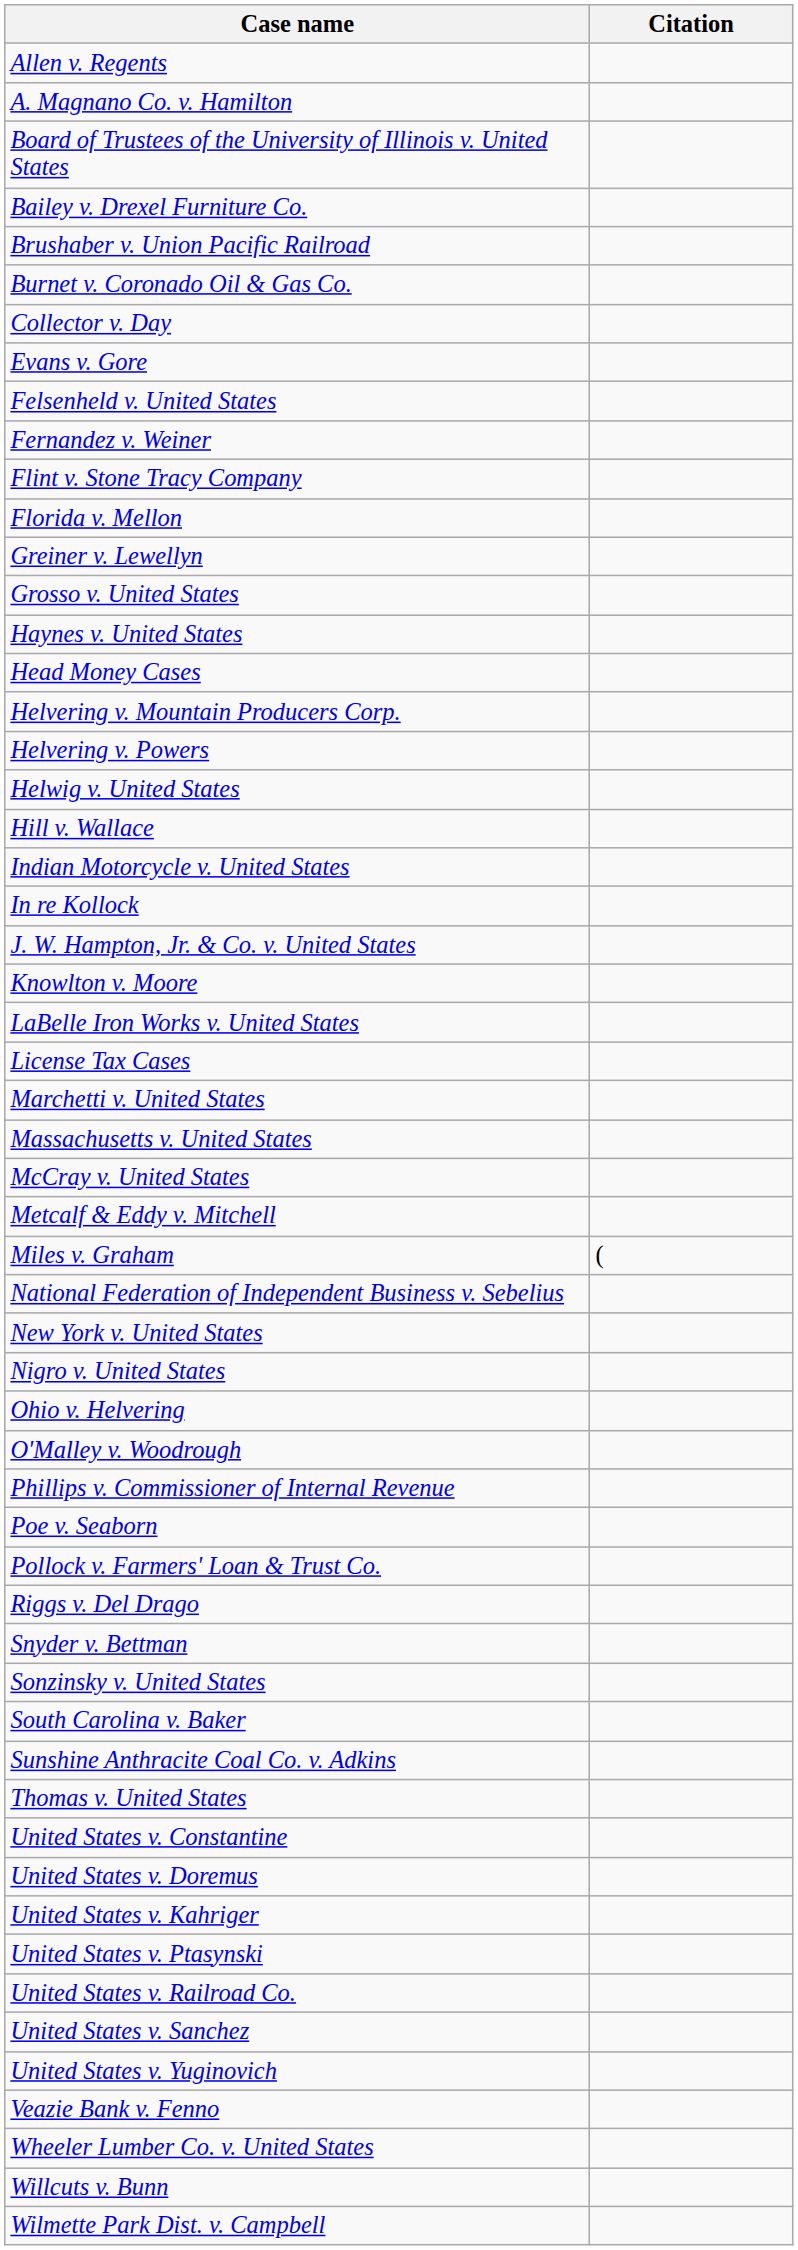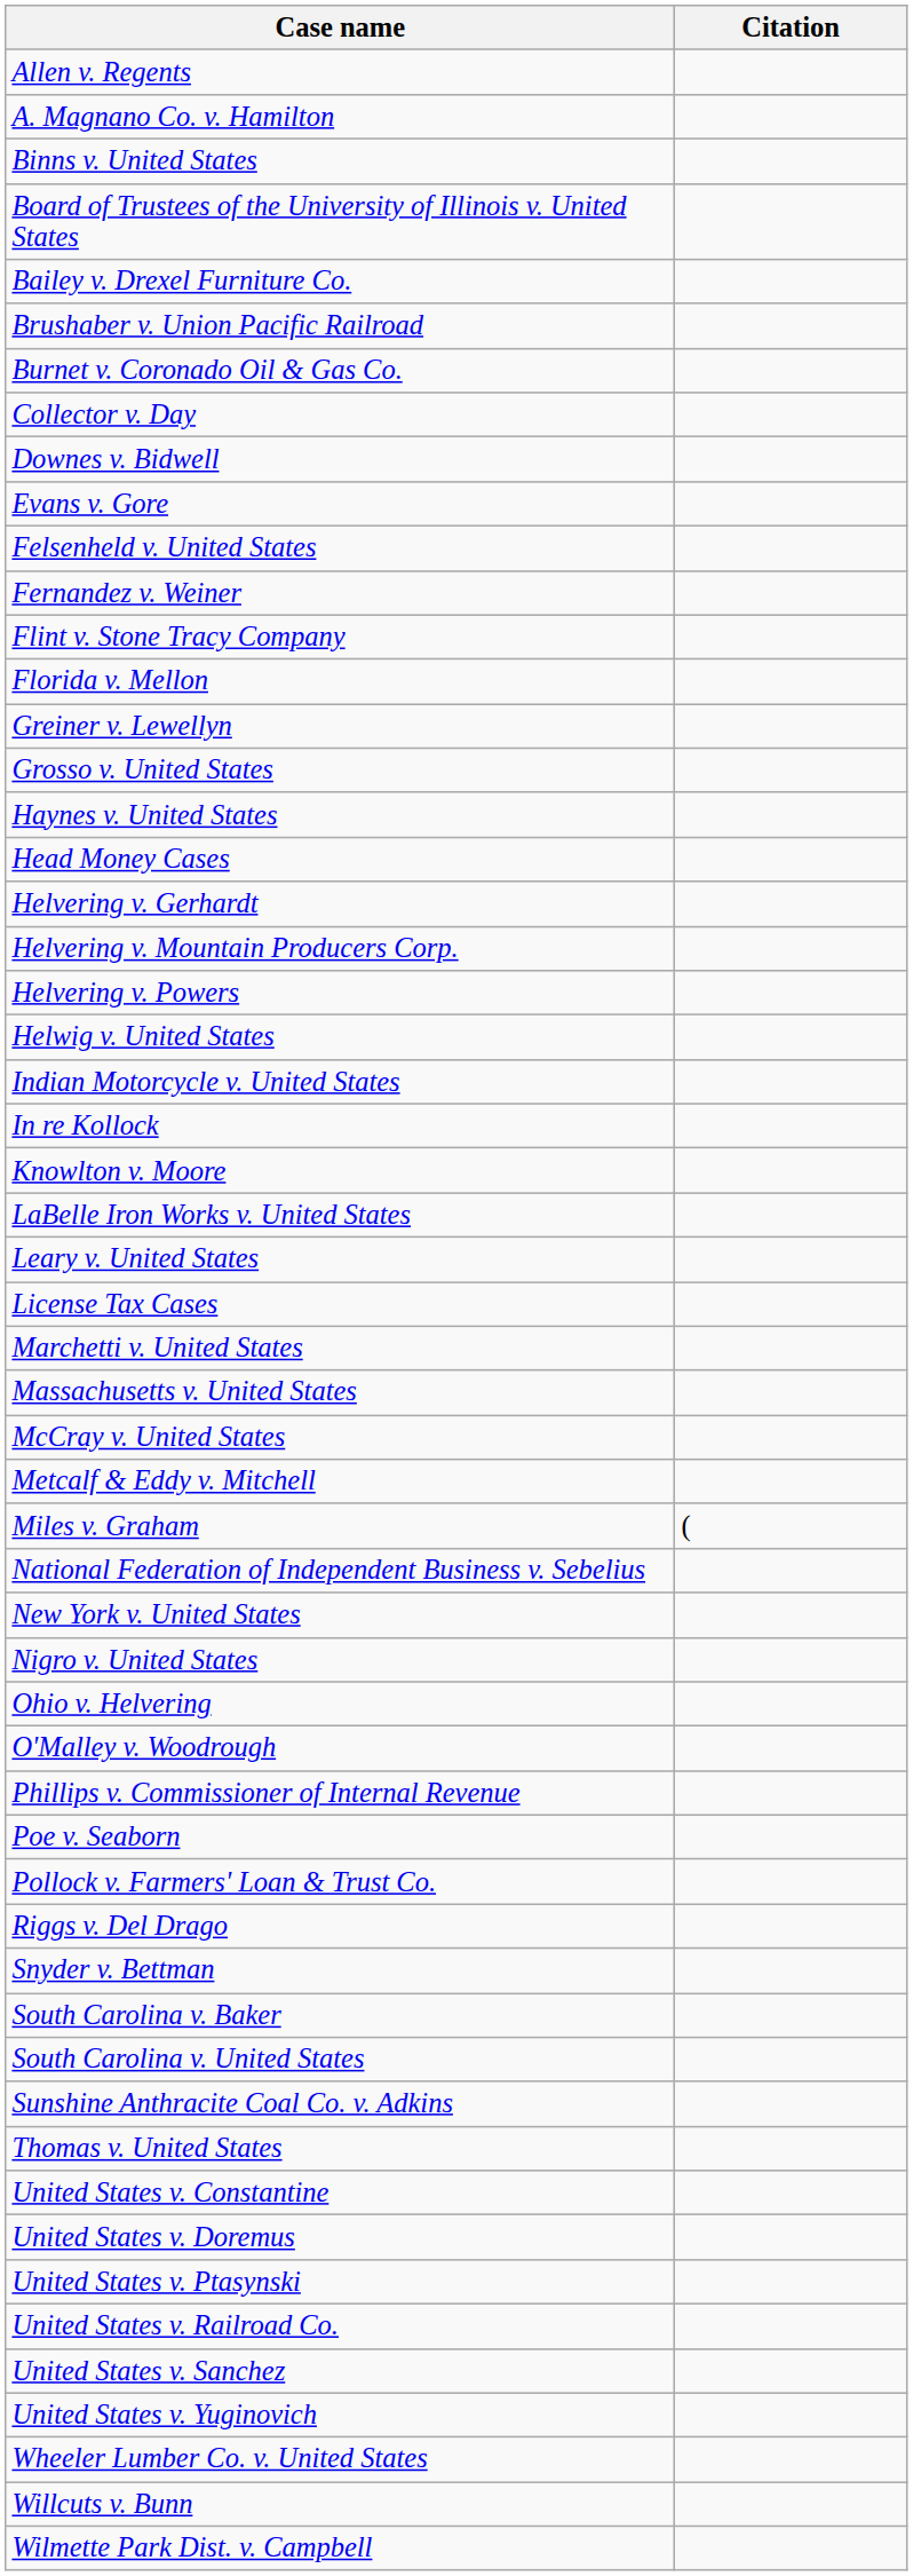+ row: Binns v. United States
+ row: Downes v. Bidwell
+ row: Helvering v. Gerhardt
- row: Hill v. Wallace
- row: J. W. Hampton, Jr. & Co. v. United States
+ row: Leary v. United States
- row: Sonzinsky v. United States
+ row: South Carolina v. United States
- row: United States v. Kahriger
- row: Veazie Bank v. Fenno
